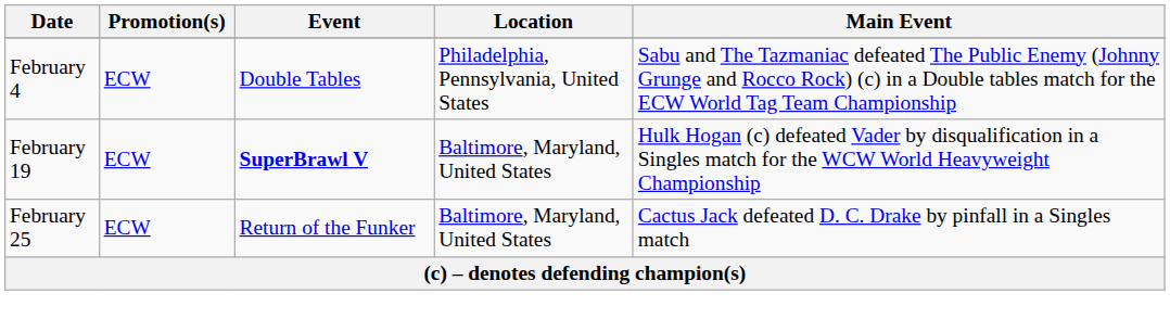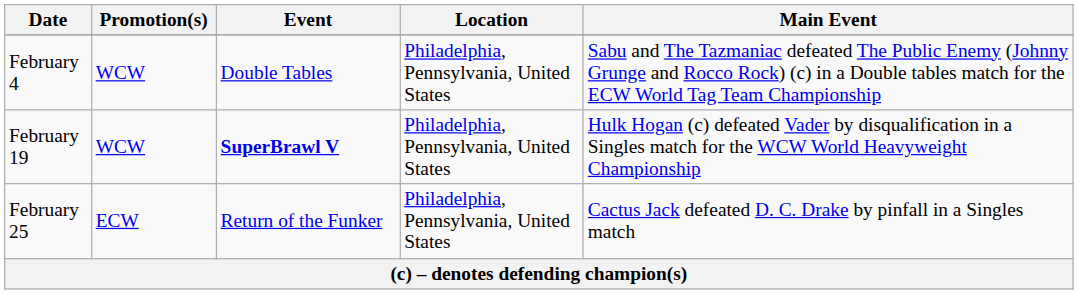February 4 | Promotion(s): ECW -> WCW
February 19 | Promotion(s): ECW -> WCW
February 19 | Location: Baltimore, Maryland, United States -> Philadelphia, Pennsylvania, United States
February 25 | Location: Baltimore, Maryland, United States -> Philadelphia, Pennsylvania, United States
